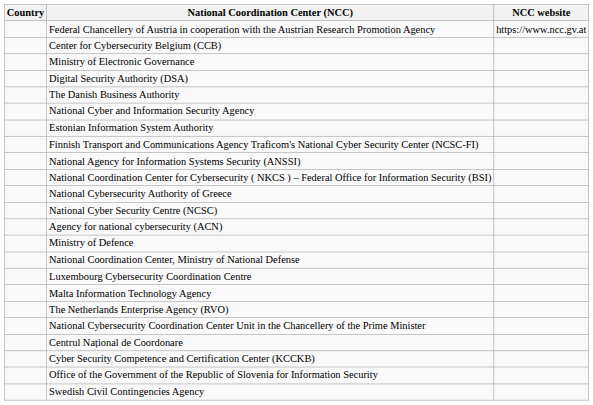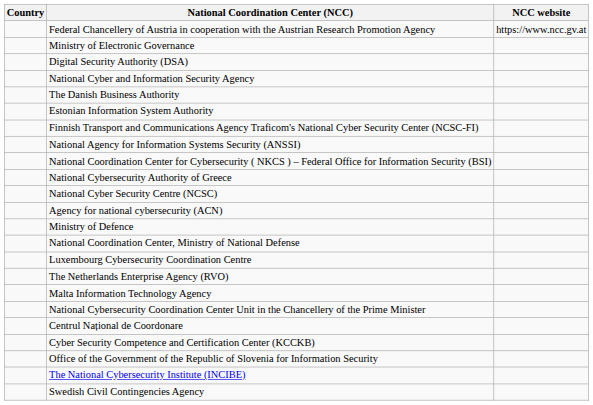- row: Center for Cybersecurity Belgium (CCB)
rows swapped: National Cyber and Information Security Agency <-> The Danish Business Authority
rows swapped: Malta Information Technology Agency <-> The Netherlands Enterprise Agency (RVO)
+ row: The National Cybersecurity Institute (INCIBE)
